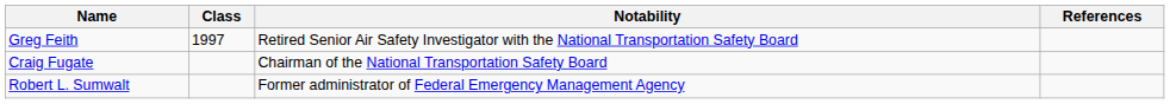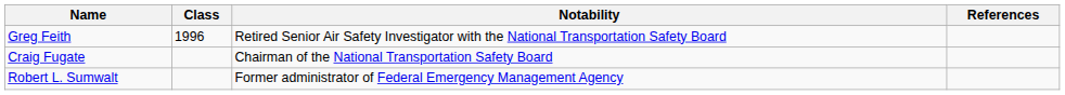Greg Feith | Class: 1997 -> 1996
